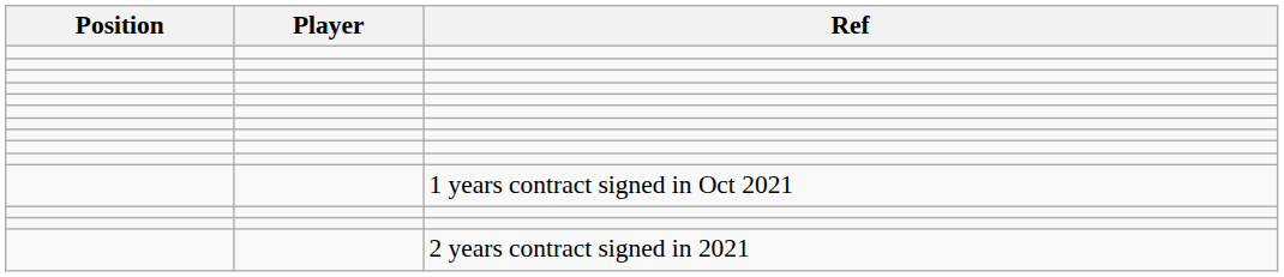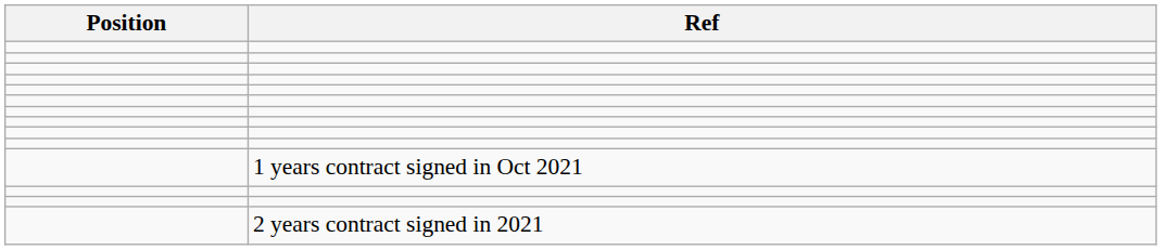- column: Player
